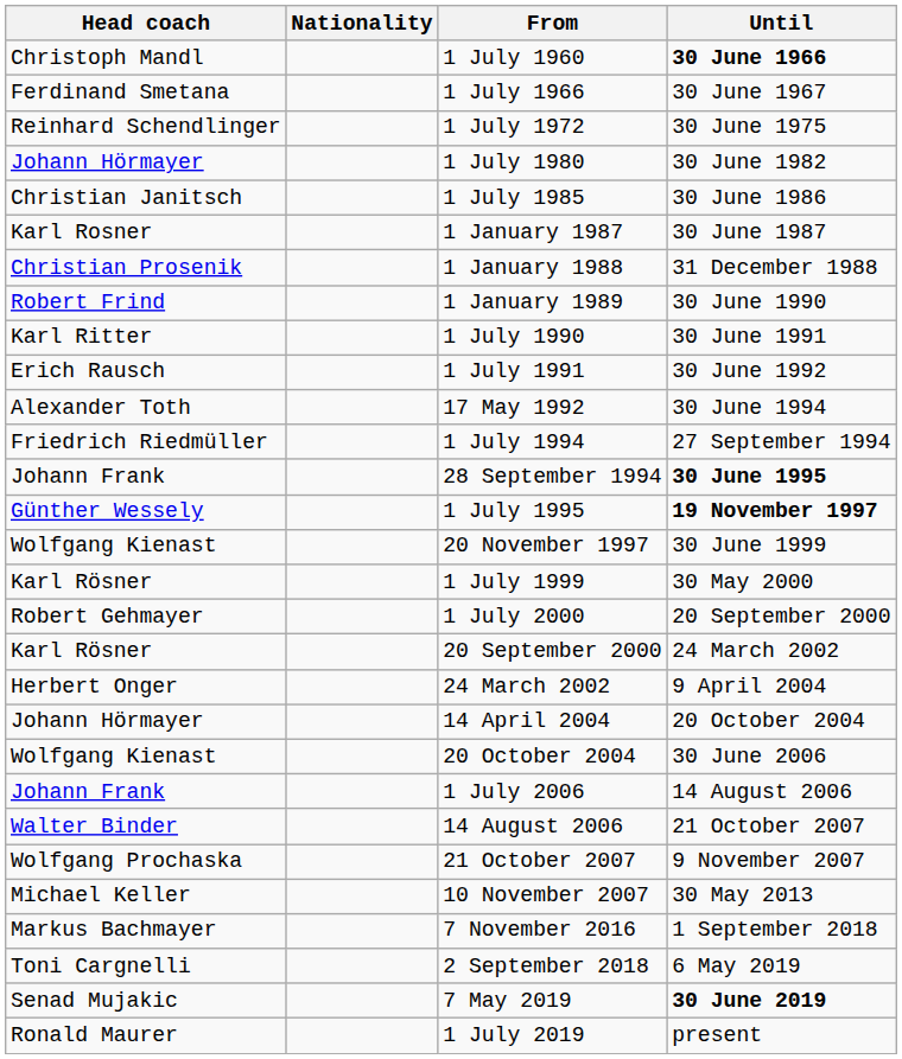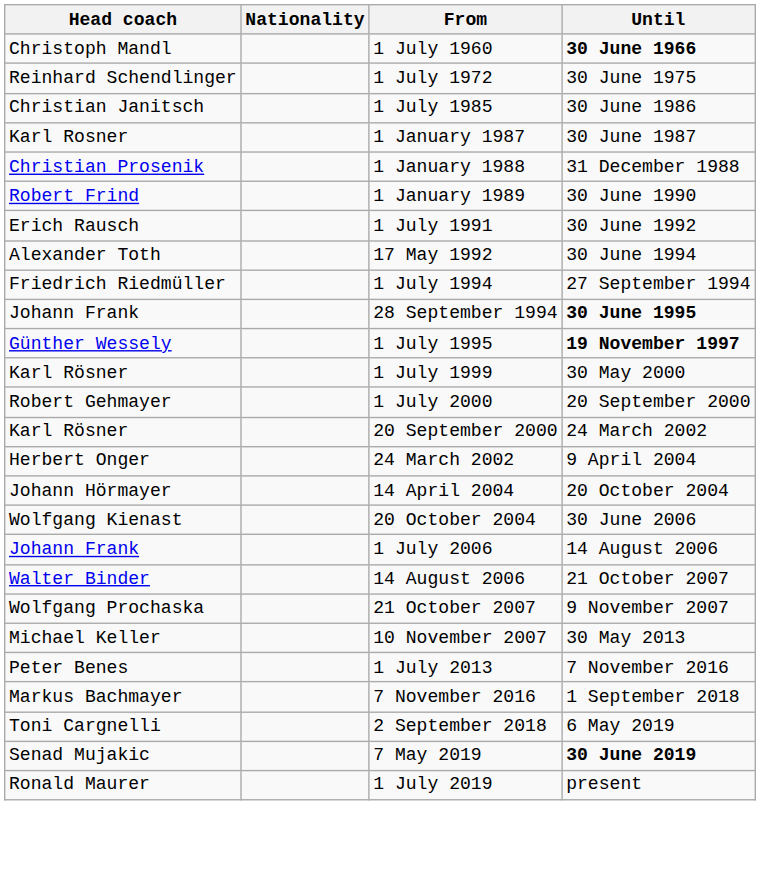- row: Ferdinand Smetana | 1 July 1966 | 30 June 1967
- row: Johann Hörmayer | 1 July 1980 | 30 June 1982
- row: Karl Ritter | 1 July 1990 | 30 June 1991
- row: Wolfgang Kienast | 20 November 1997 | 30 June 1999
+ row: Peter Benes | 1 July 2013 | 7 November 2016
